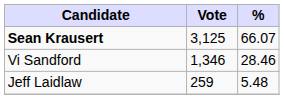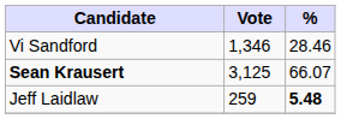rows swapped: Sean Krausert <-> Vi Sandford
Jeff Laidlaw | %: normal -> bold
